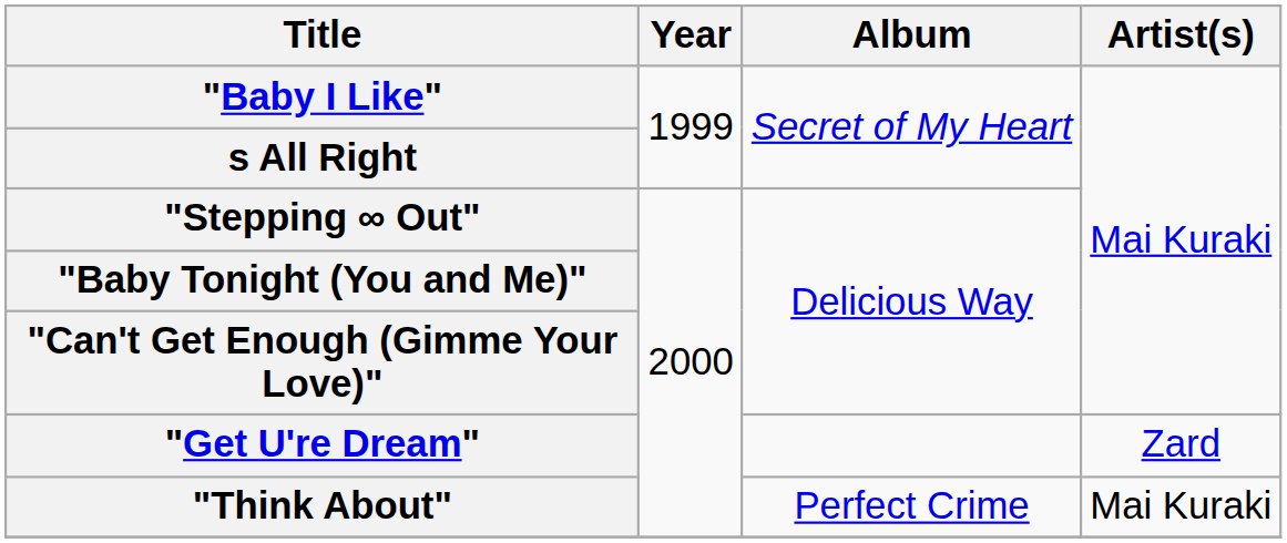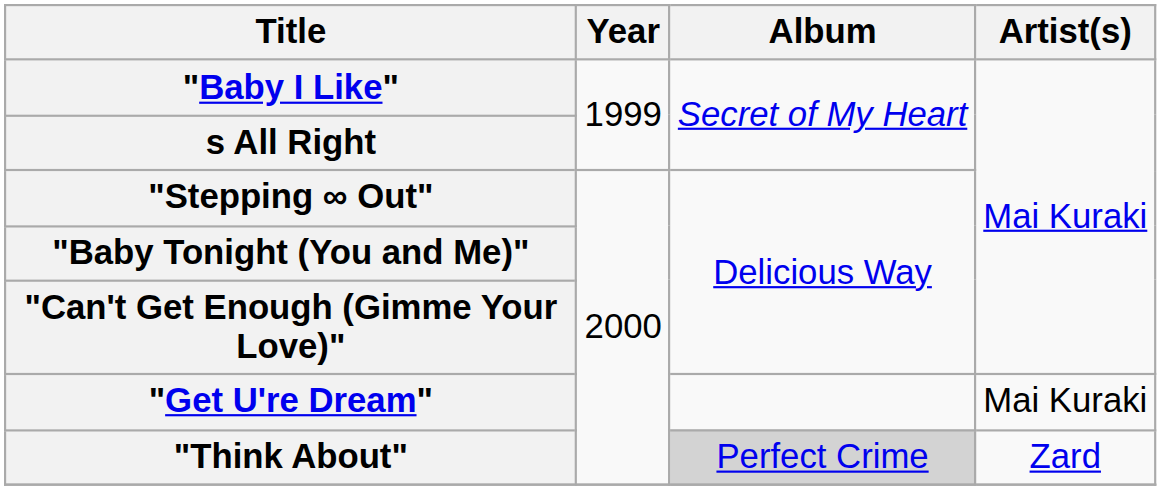"Get U're Dream" | Artist(s): Zard -> Mai Kuraki
"Think About" | Album: no background -> lightgrey background
"Think About" | Artist(s): Mai Kuraki -> Zard
